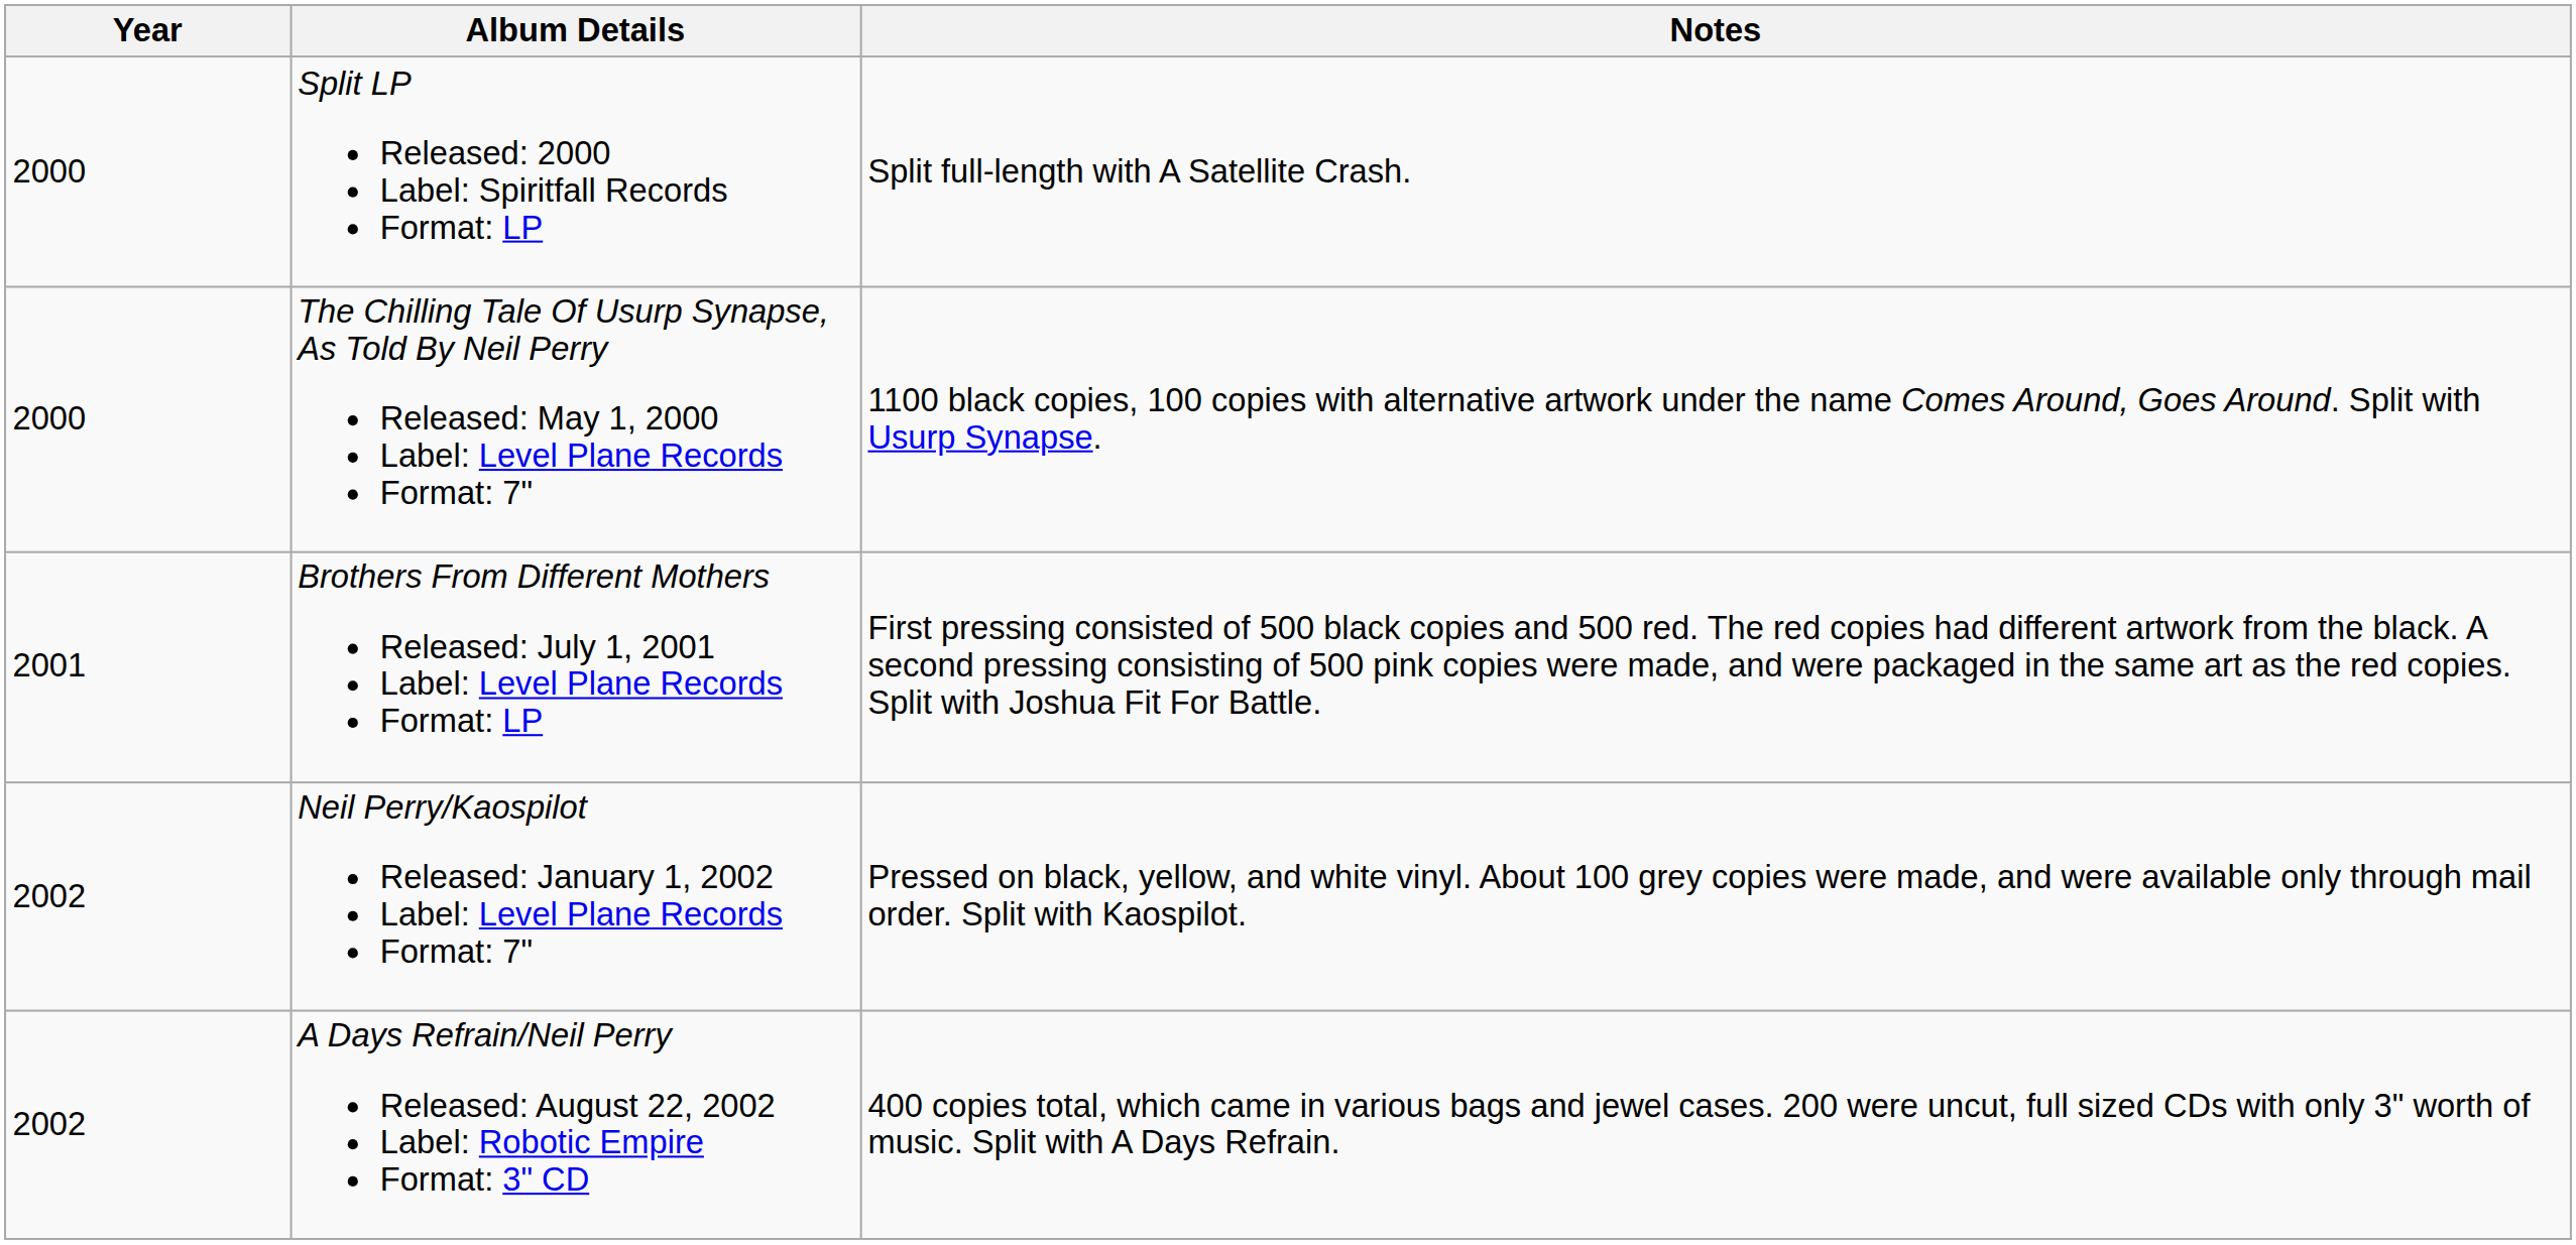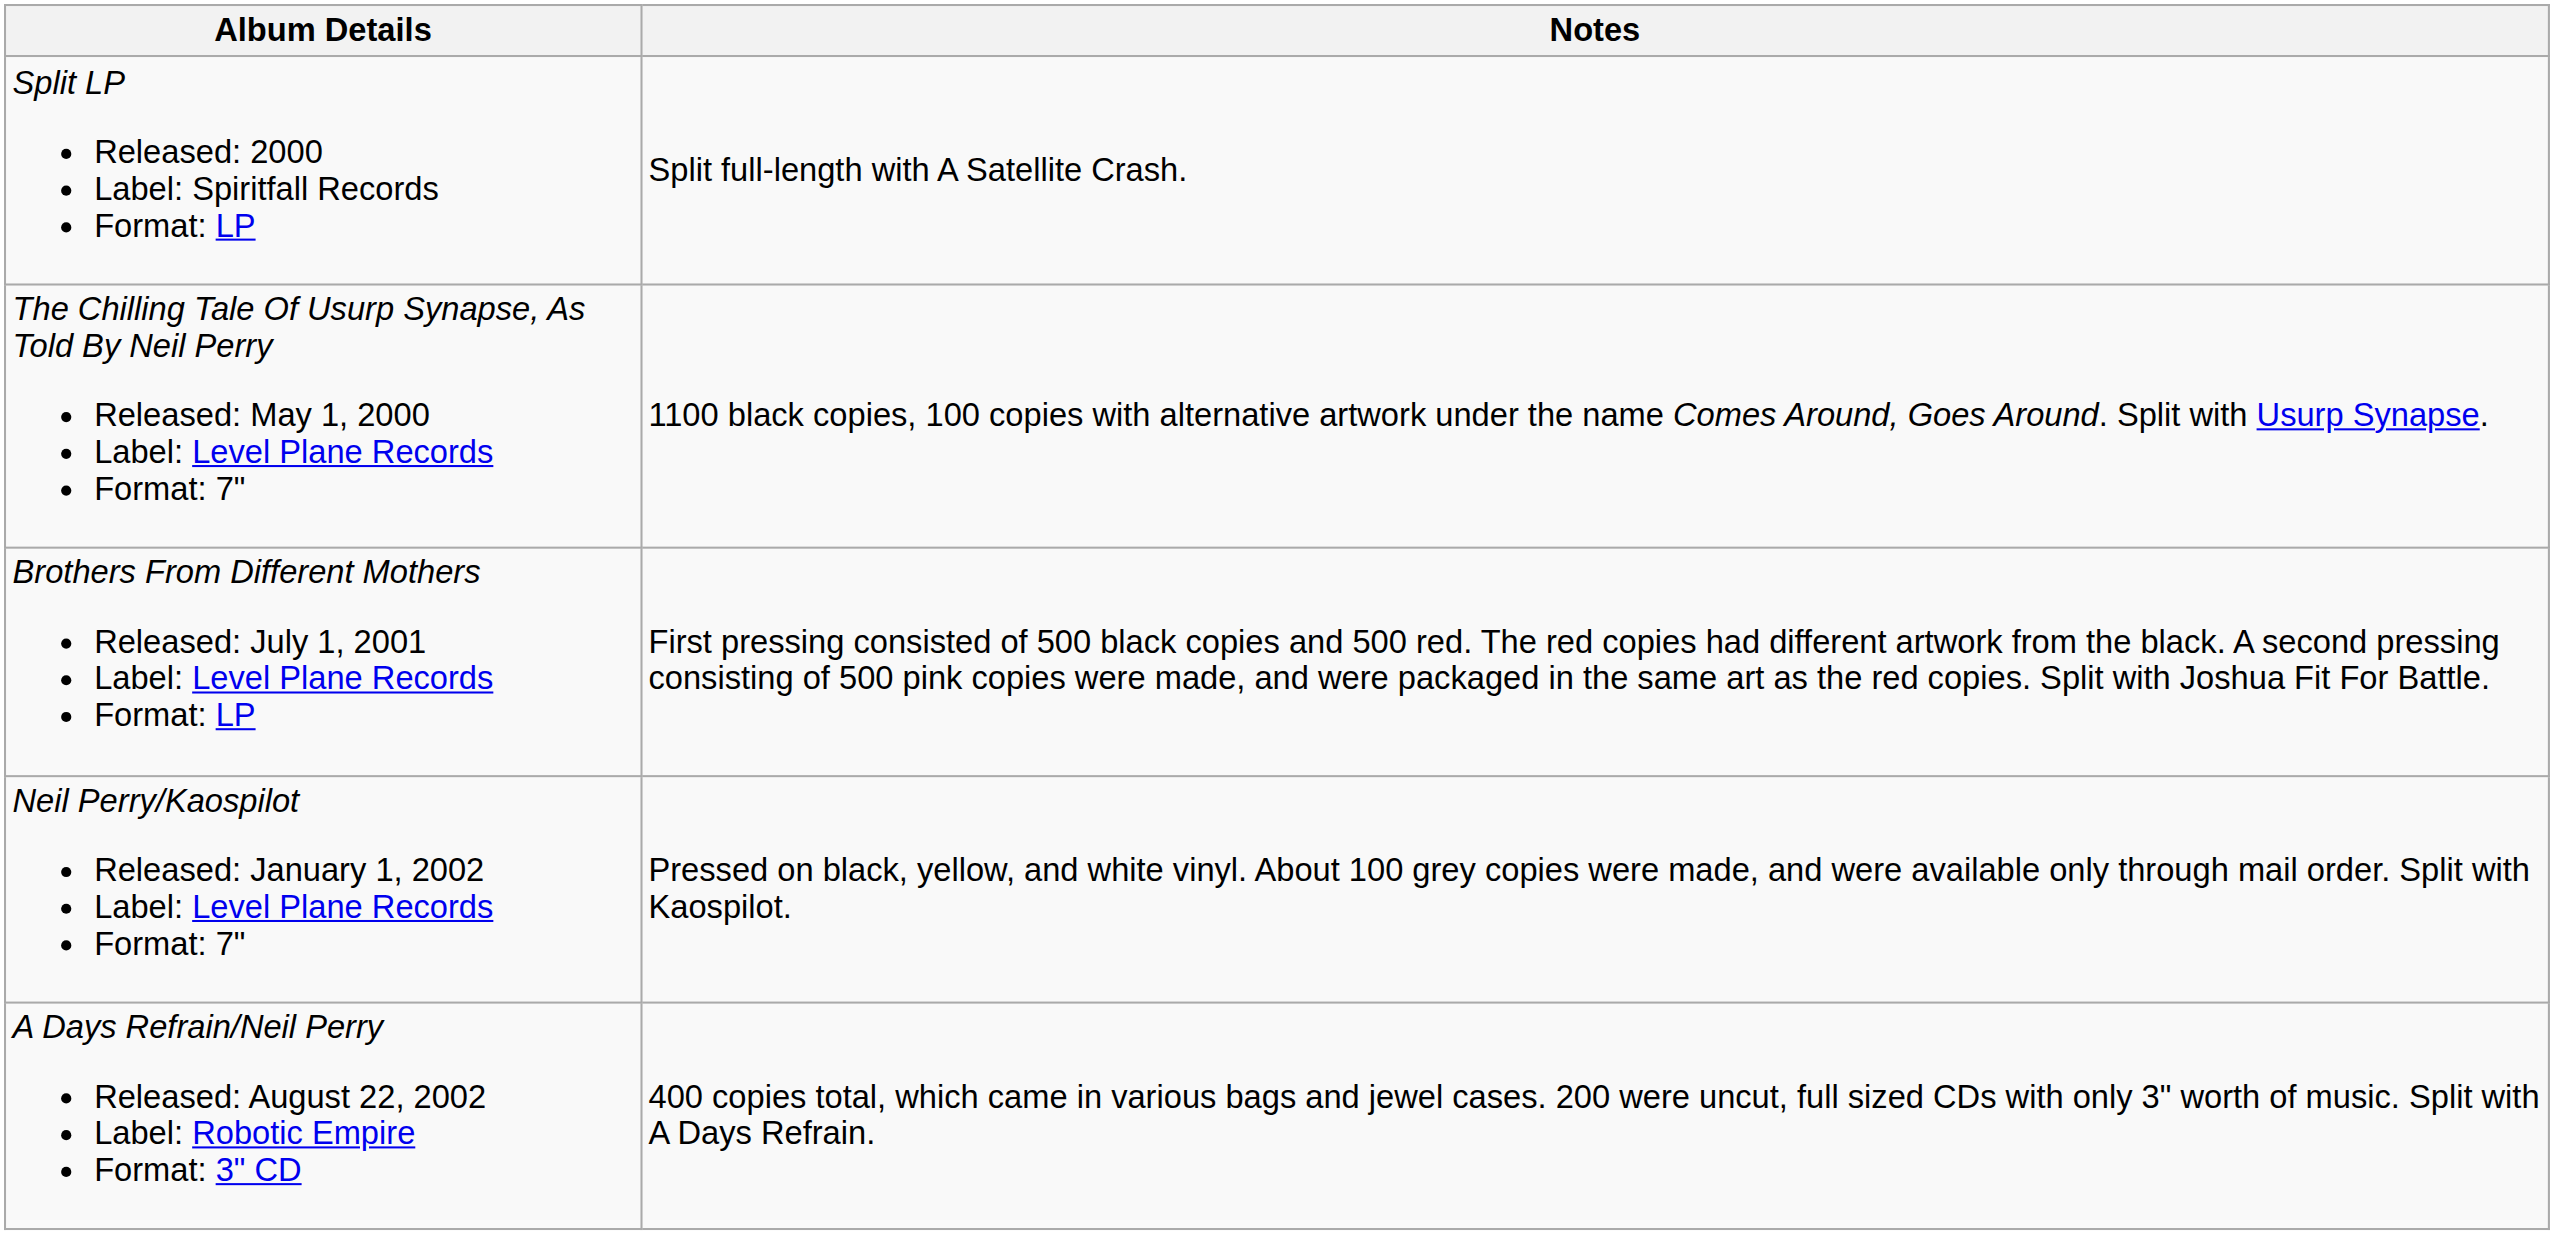- column: Year | 2000 | 2000 | 2001 | 2002 | 2002
